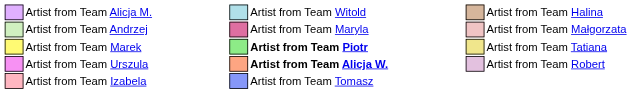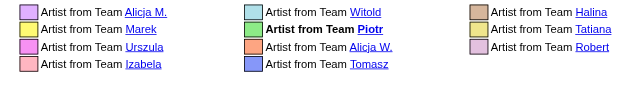- row: Artist from Team Andrzej | Artist from Team Maryla | Artist from Team Małgorzata
Artist from Team Urszula | column 8: bold -> normal
